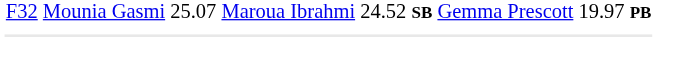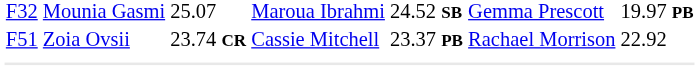+ row: F51 | Zoia Ovsii | 23.74 CR | Cassie Mitchell | 23.37 PB | Rachael Morrison | 22.92
